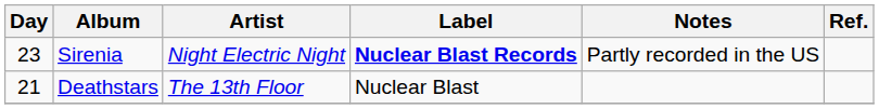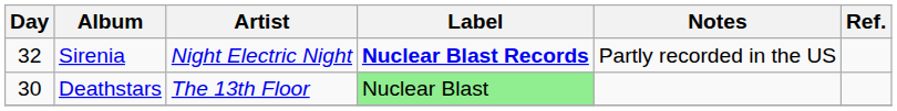Sirenia | Day: 23 -> 32
Deathstars | Day: 21 -> 30
Deathstars | Label: no background -> lightgreen background
